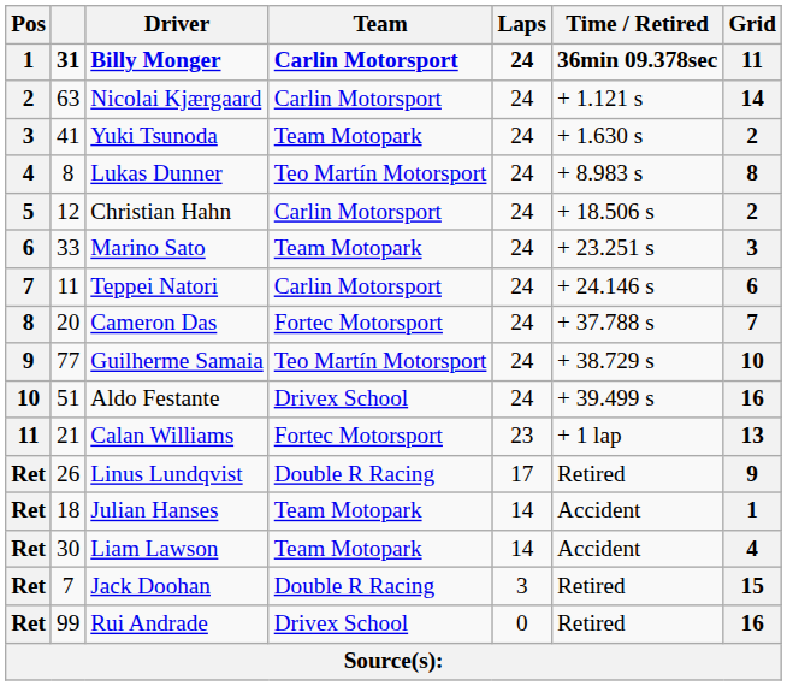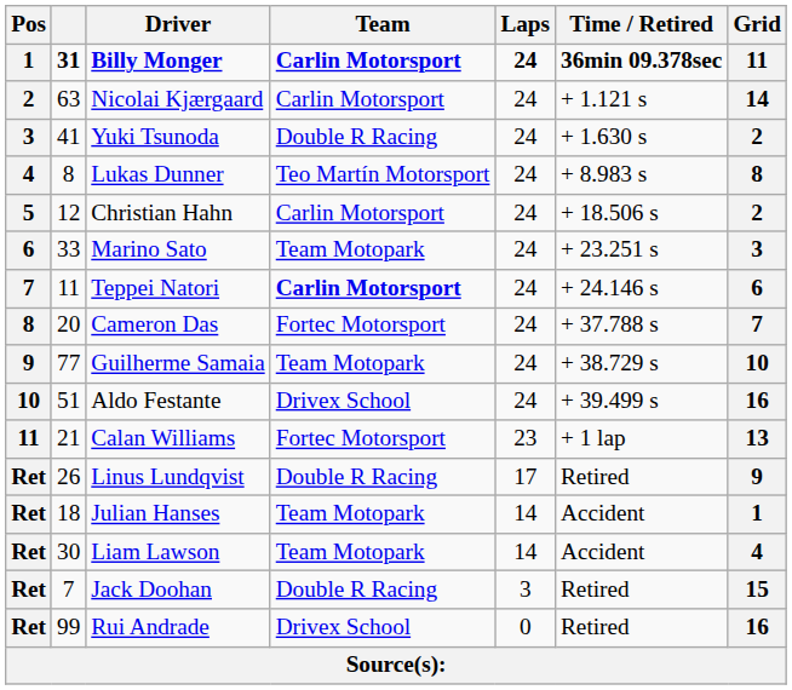Yuki Tsunoda | Team: Team Motopark -> Double R Racing
Teppei Natori | Team: normal -> bold
Guilherme Samaia | Team: Teo Martín Motorsport -> Team Motopark
